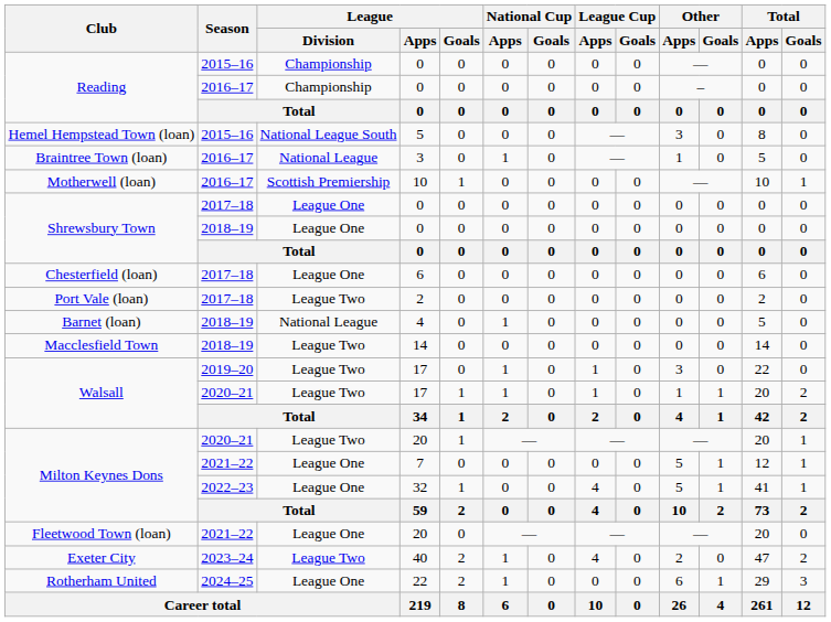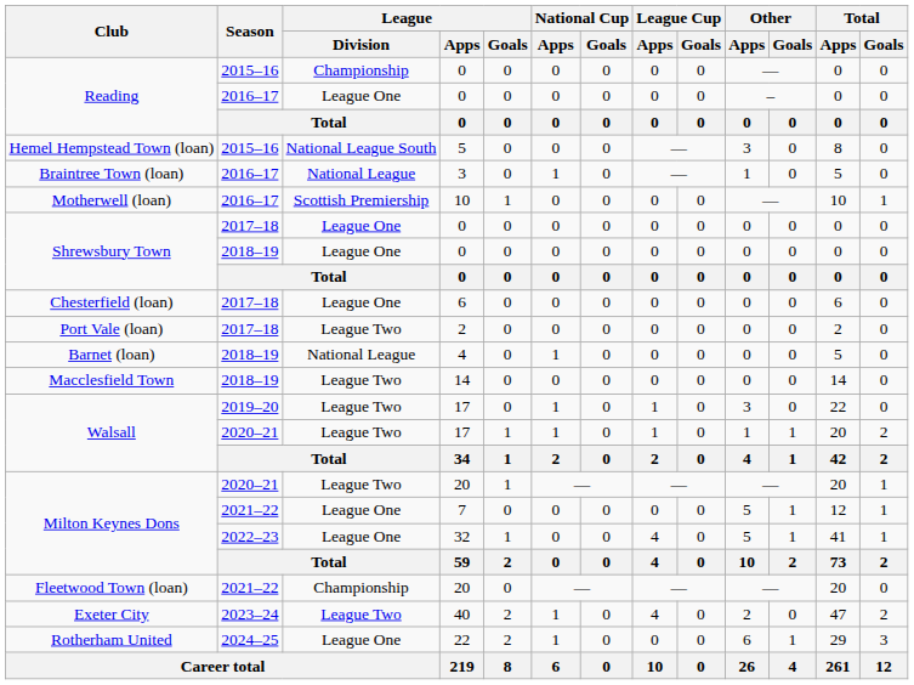Reading / 2016–17 | League / Division: Championship -> League One
Fleetwood Town (loan) | League / Division: League One -> Championship
